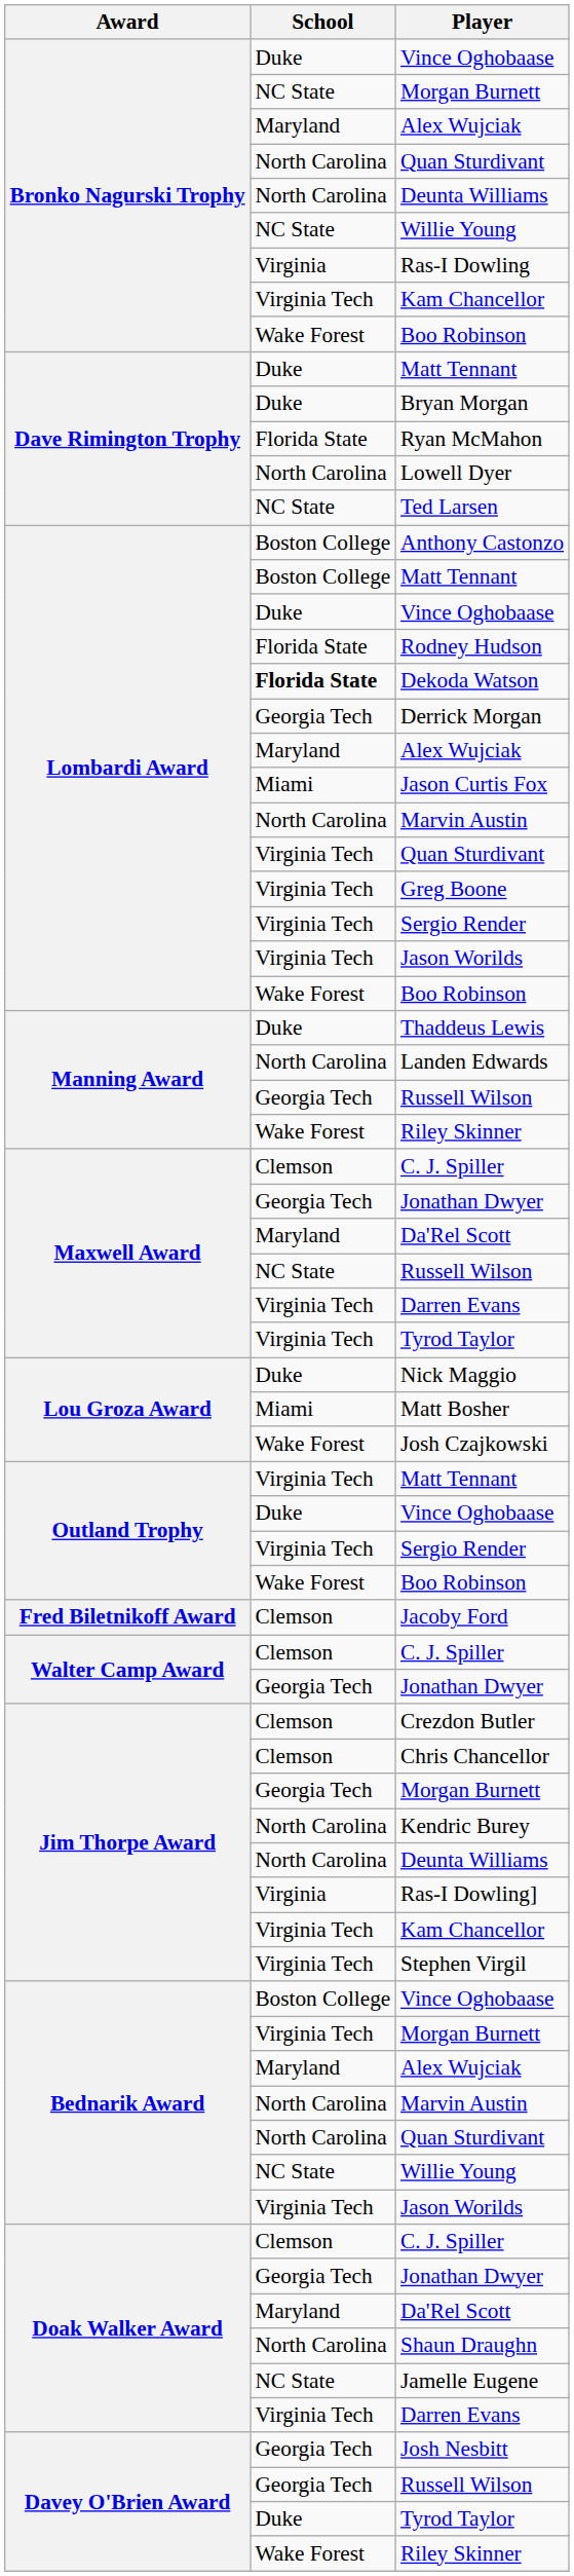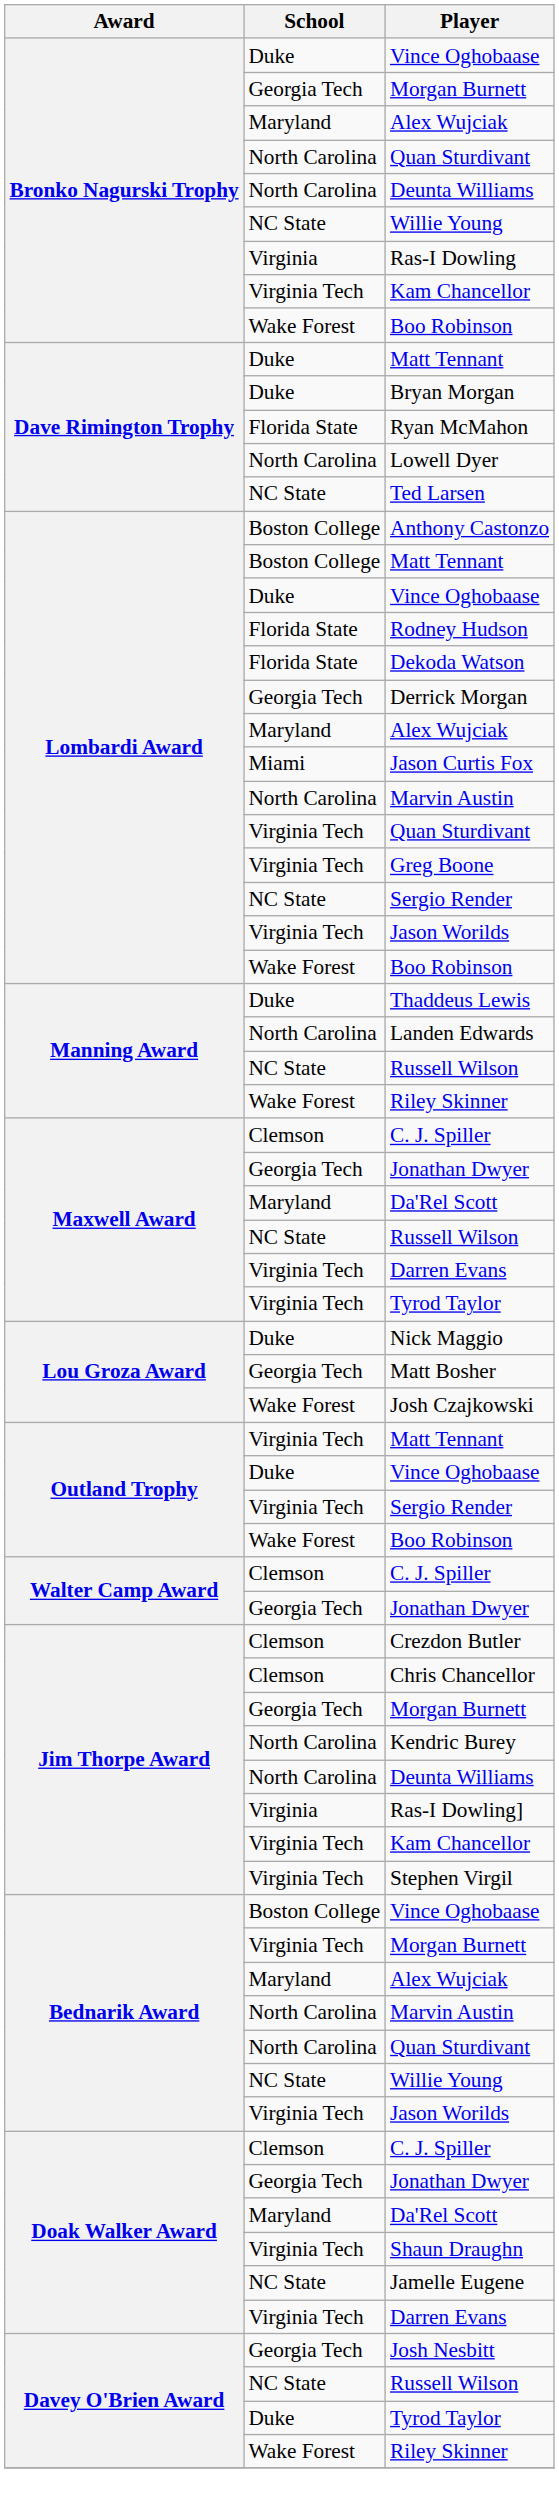Bronko Nagurski Trophy / Morgan Burnett | School: NC State -> Georgia Tech
Dekoda Watson | School: bold -> normal
Lombardi Award / Sergio Render | School: Virginia Tech -> NC State
Manning Award / Russell Wilson | School: Georgia Tech -> NC State
Matt Bosher | School: Miami -> Georgia Tech
- row: Fred Biletnikoff Award | Clemson | Jacoby Ford
Shaun Draughn | School: North Carolina -> Virginia Tech
Davey O'Brien Award / Russell Wilson | School: Georgia Tech -> NC State
